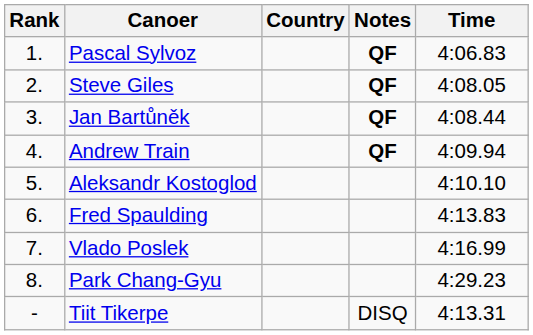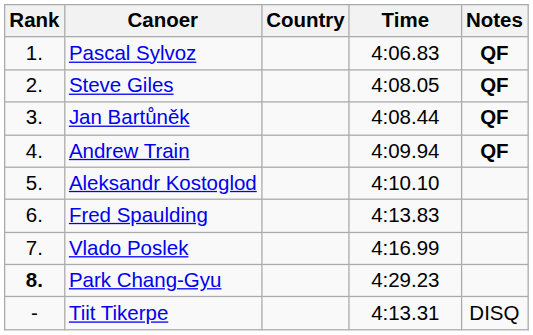columns swapped: Time <-> Notes
Park Chang-Gyu | Rank: normal -> bold
